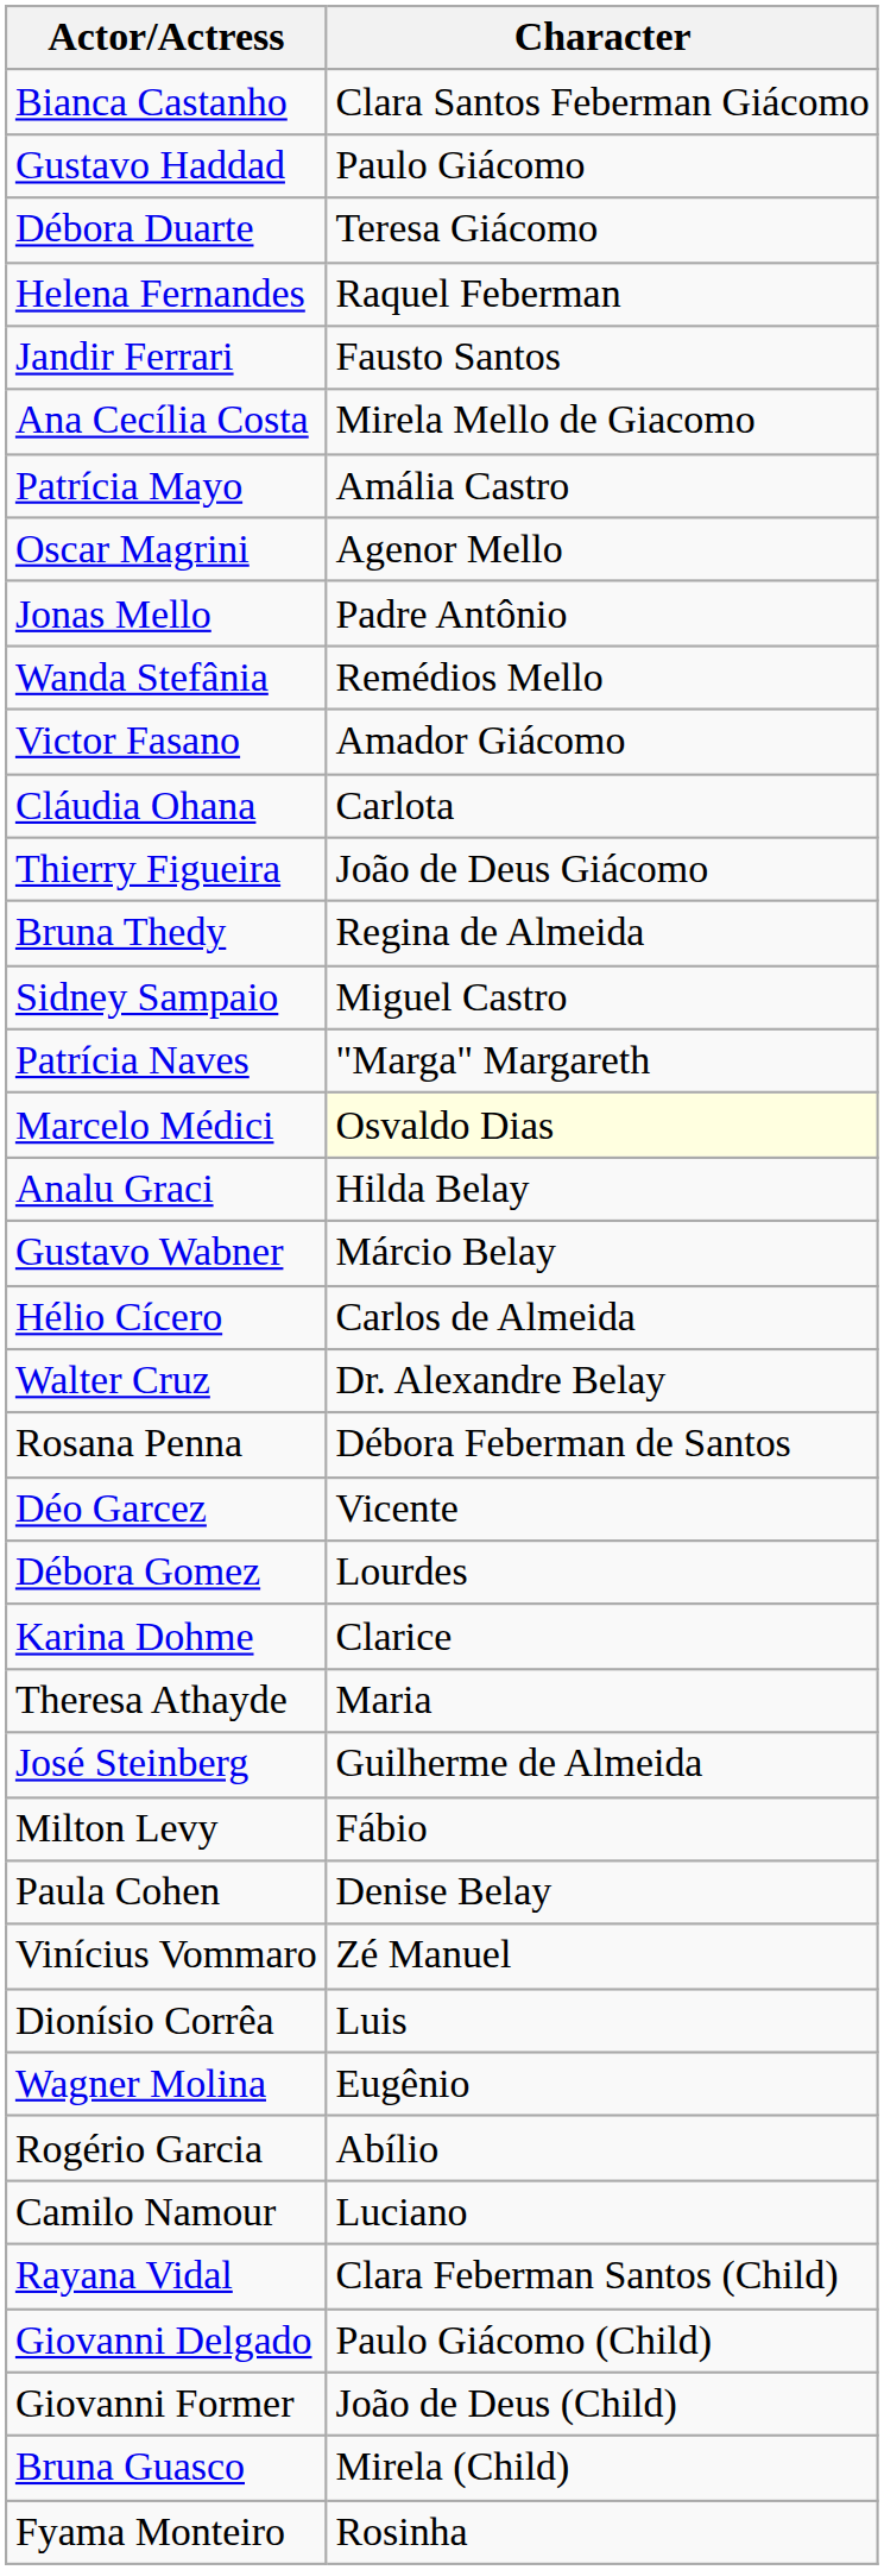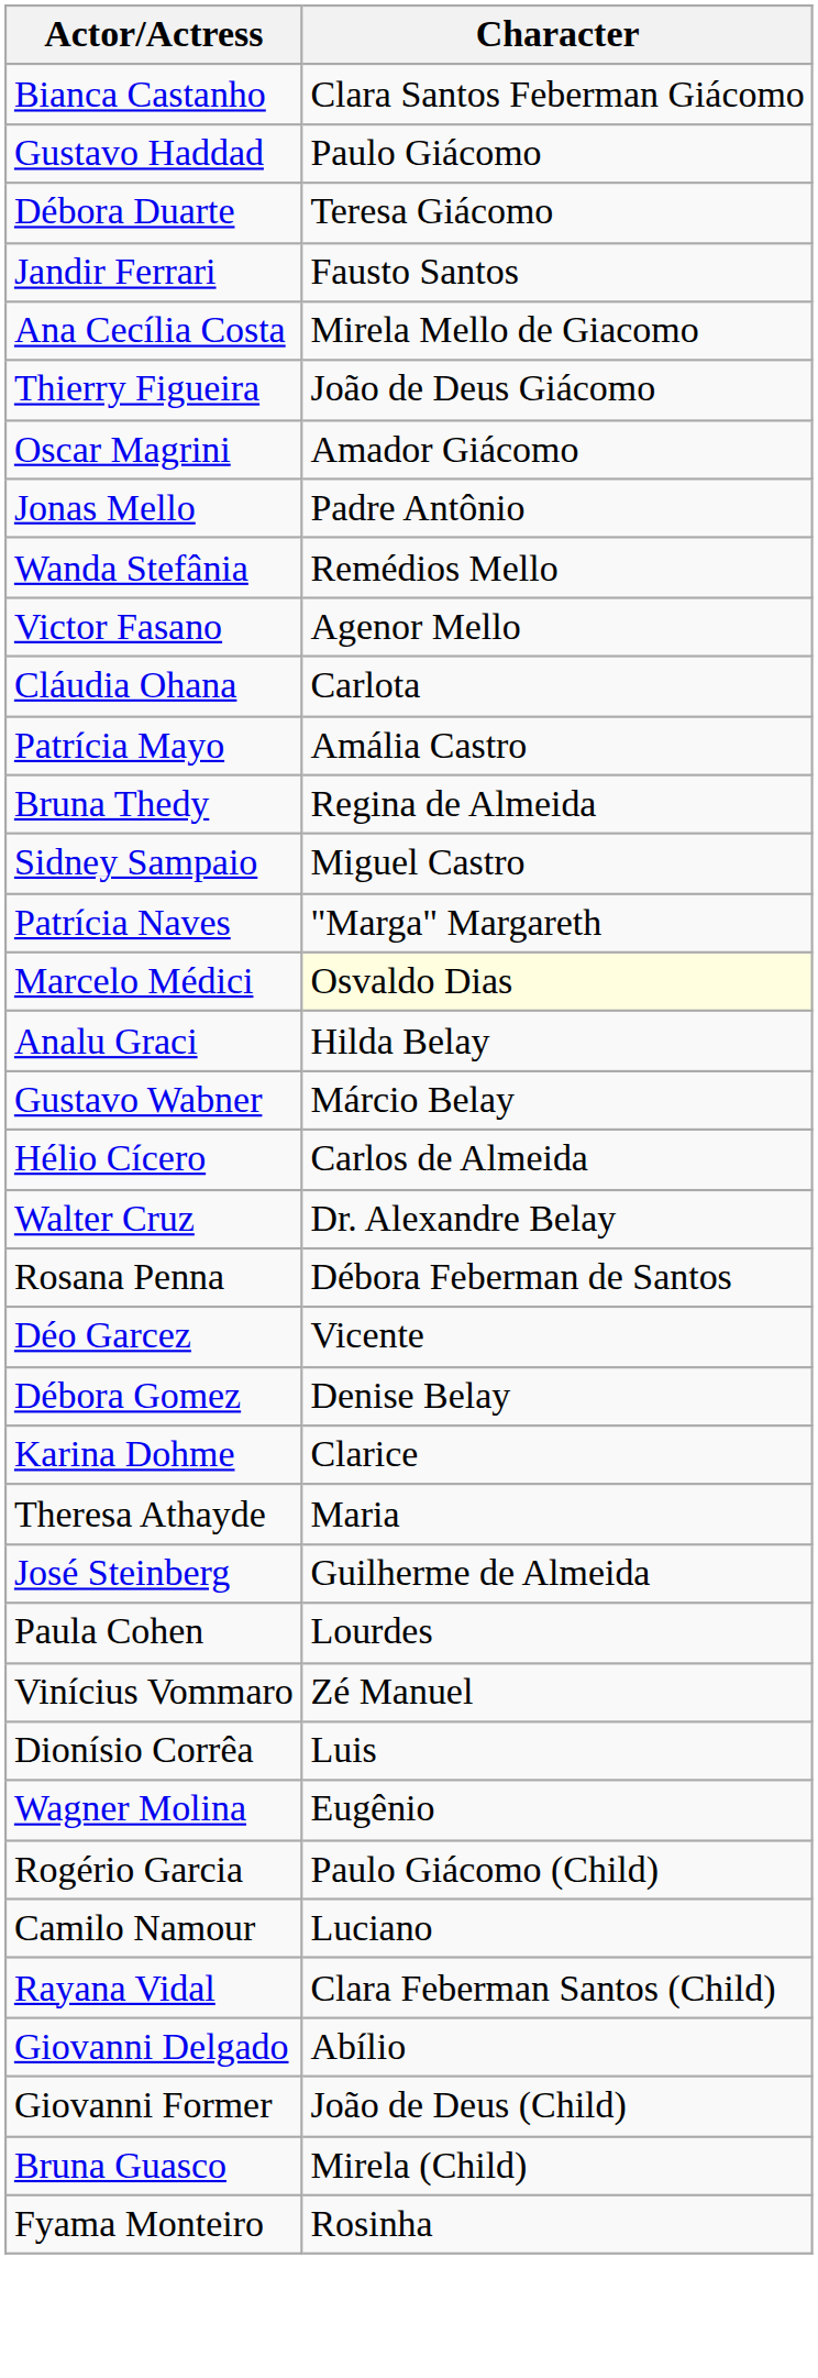- row: Helena Fernandes | Raquel Feberman
rows swapped: Thierry Figueira <-> Patrícia Mayo
Oscar Magrini | Character: Agenor Mello -> Amador Giácomo
Victor Fasano | Character: Amador Giácomo -> Agenor Mello
Débora Gomez | Character: Lourdes -> Denise Belay
- row: Milton Levy | Fábio
Paula Cohen | Character: Denise Belay -> Lourdes
Rogério Garcia | Character: Abílio -> Paulo Giácomo (Child)
Giovanni Delgado | Character: Paulo Giácomo (Child) -> Abílio
